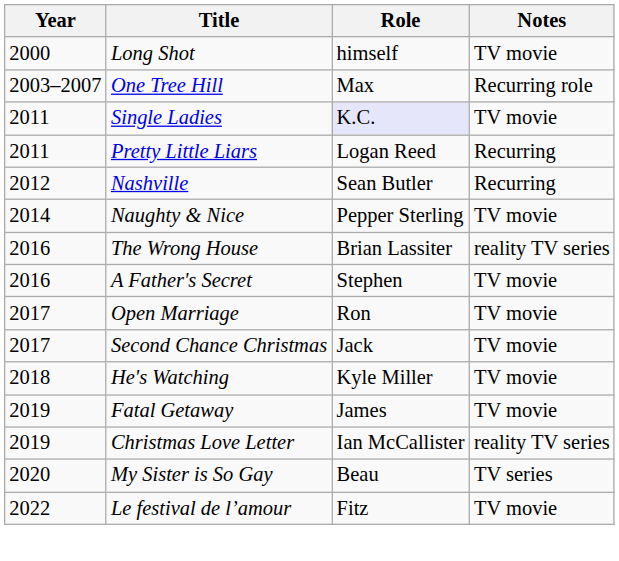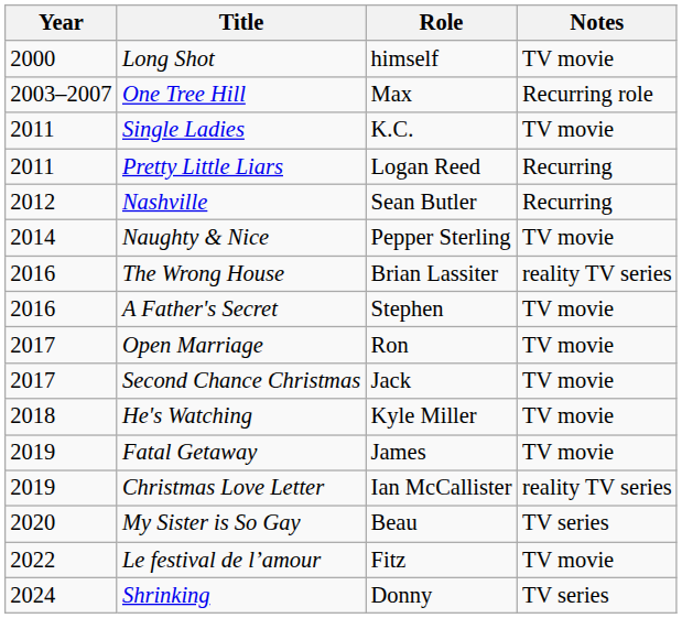Single Ladies | Role: lavender background -> no background
+ row: 2024 | Shrinking | Donny | TV series
